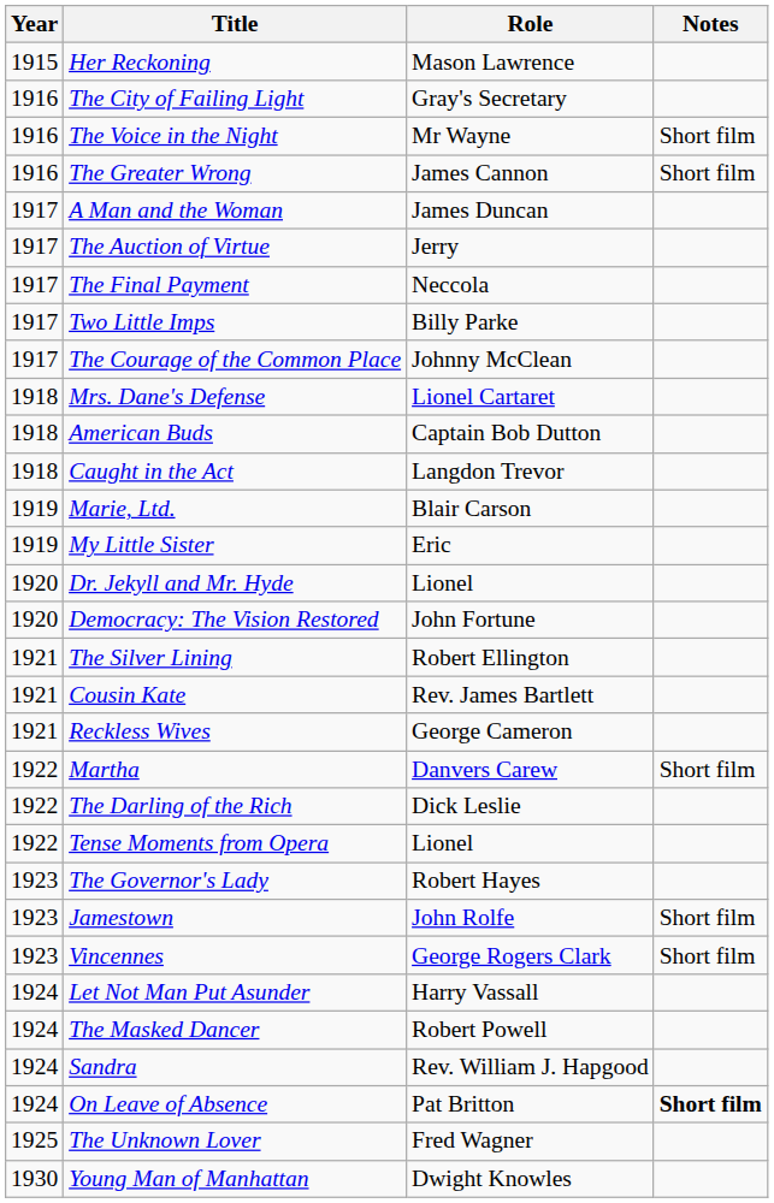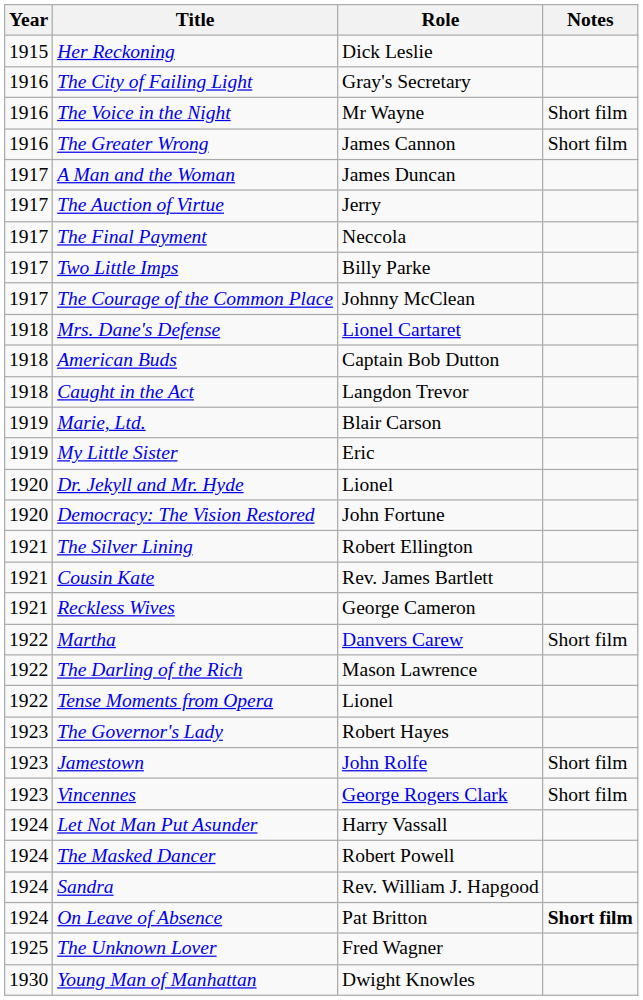Her Reckoning | Role: Mason Lawrence -> Dick Leslie
The Darling of the Rich | Role: Dick Leslie -> Mason Lawrence
